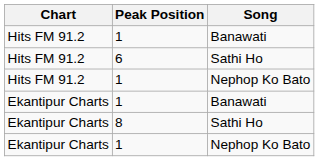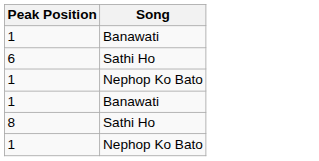- column: Chart | Hits FM 91.2 | Hits FM 91.2 | Hits FM 91.2 | Ekantipur Charts | Ekantipur Charts | Ekantipur Charts
